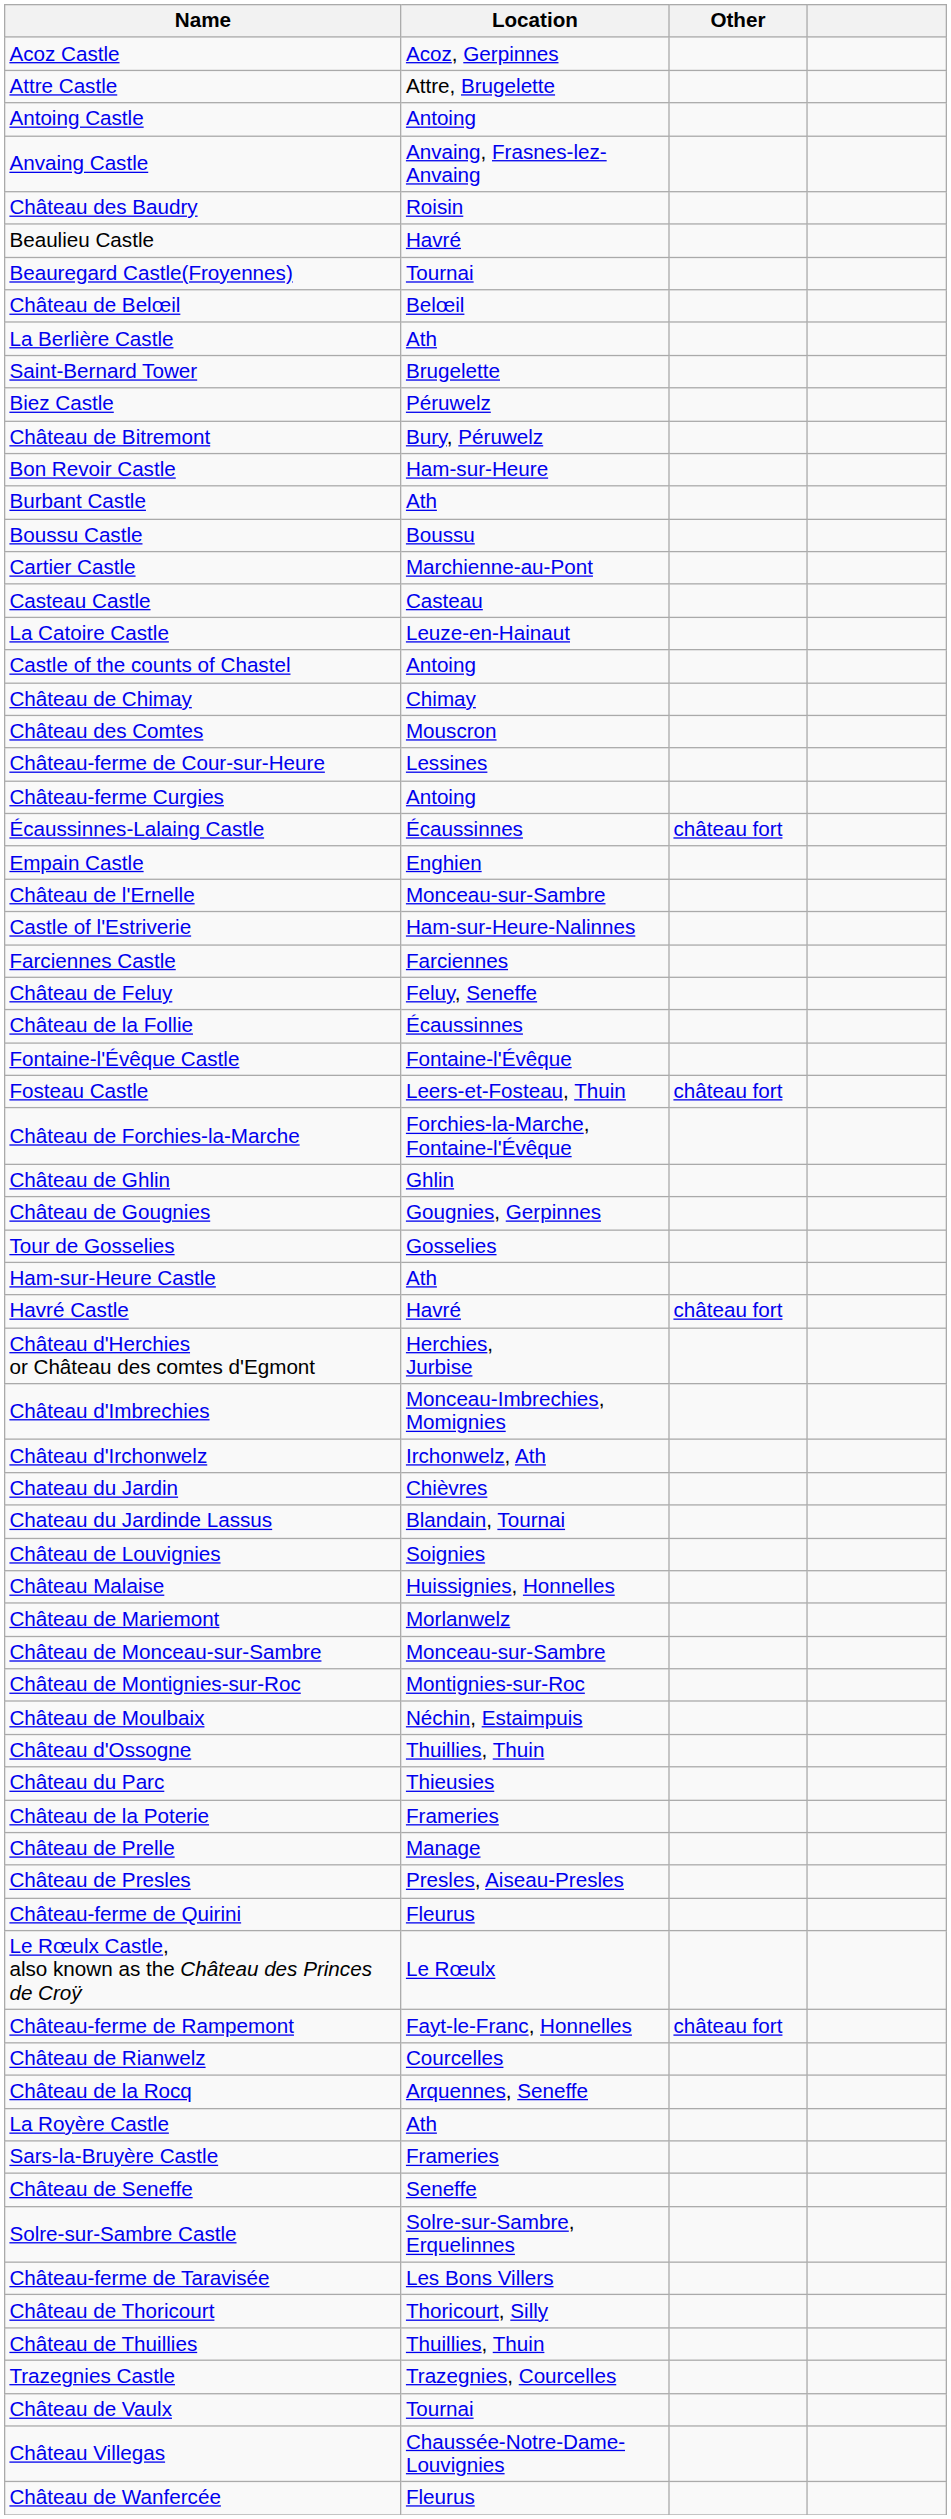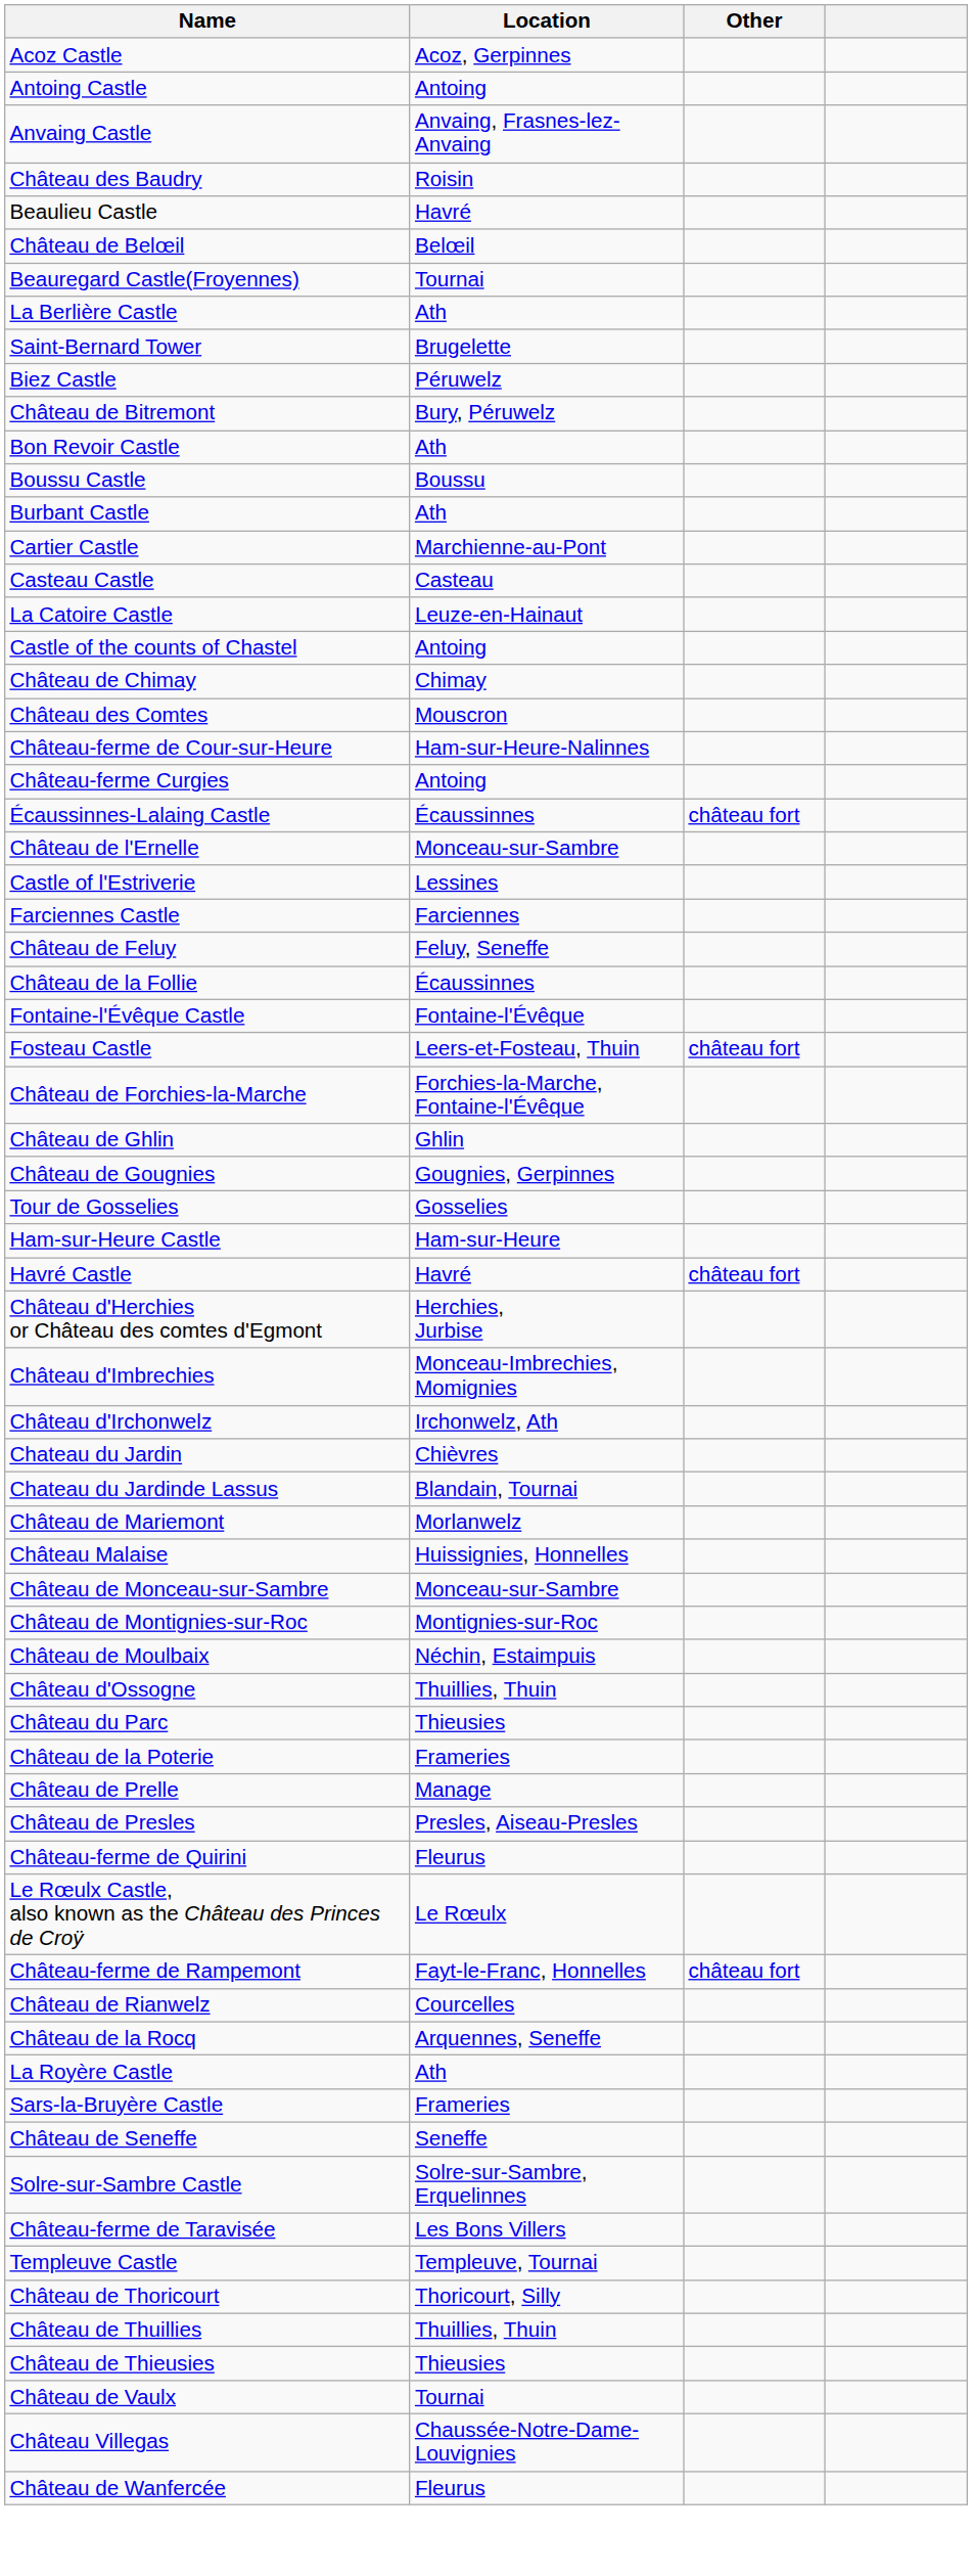- row: Attre Castle | Attre, Brugelette
rows swapped: Beauregard Castle(Froyennes) <-> Château de Belœil
Bon Revoir Castle | Location: Ham-sur-Heure -> Ath
rows swapped: Boussu Castle <-> Burbant Castle
Château-ferme de Cour-sur-Heure | Location: Lessines -> Ham-sur-Heure-Nalinnes
- row: Empain Castle | Enghien
Castle of l'Estriverie | Location: Ham-sur-Heure-Nalinnes -> Lessines
Ham-sur-Heure Castle | Location: Ath -> Ham-sur-Heure
- row: Château de Louvignies | Soignies
rows swapped: Château Malaise <-> Château de Mariemont
+ row: Templeuve Castle | Templeuve, Tournai
+ row: Château de Thieusies | Thieusies
- row: Trazegnies Castle | Trazegnies, Courcelles
